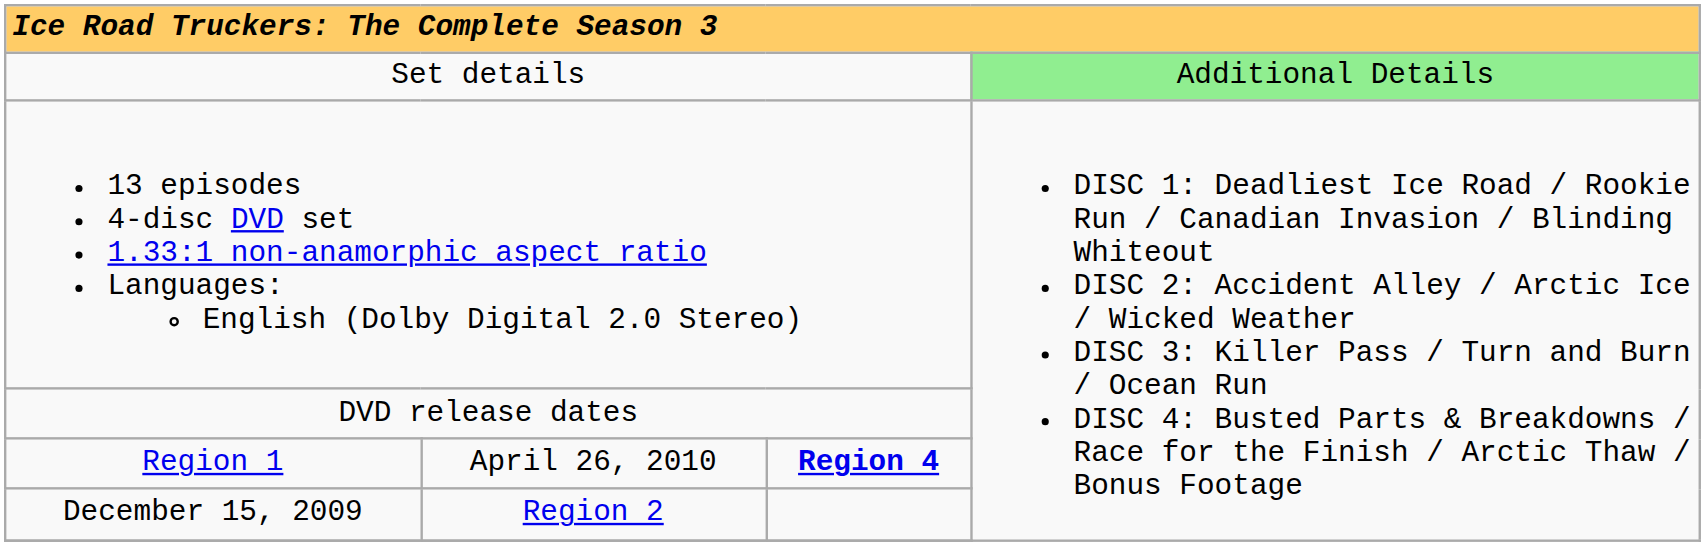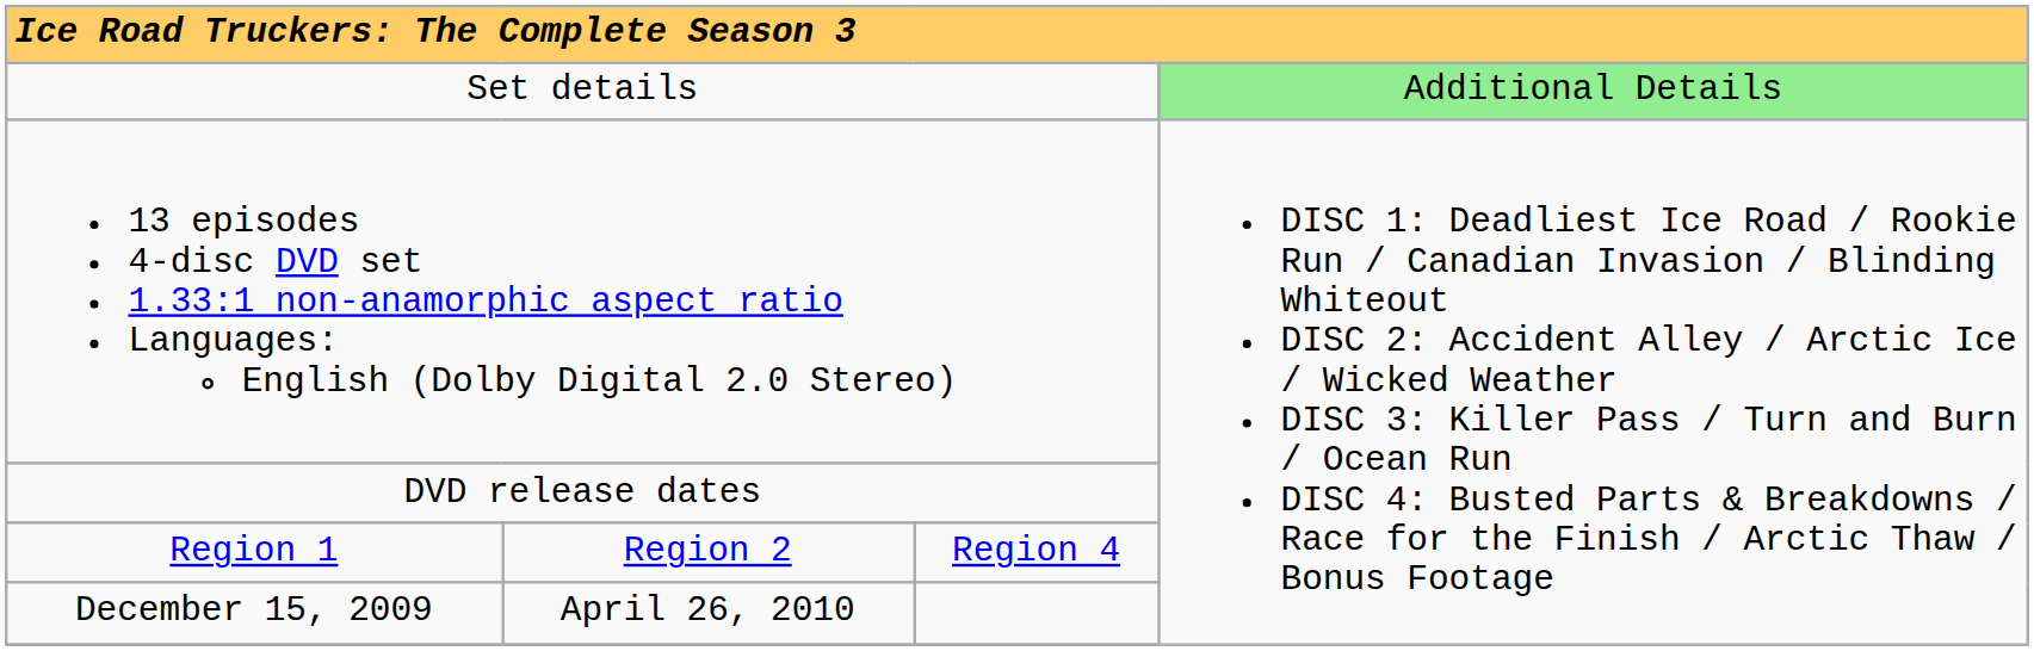Region 1 | column 2: April 26, 2010 -> Region 2
Region 1 | column 3: bold -> normal
December 15, 2009 | column 2: Region 2 -> April 26, 2010
